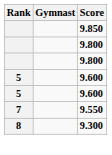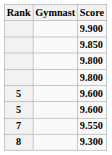+ row: 9.900
